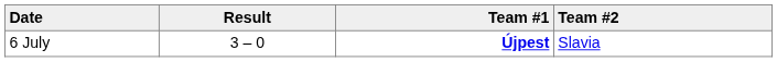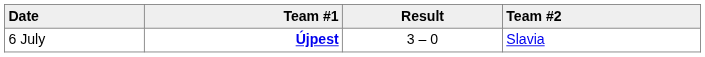columns swapped: Team #1 <-> Result
